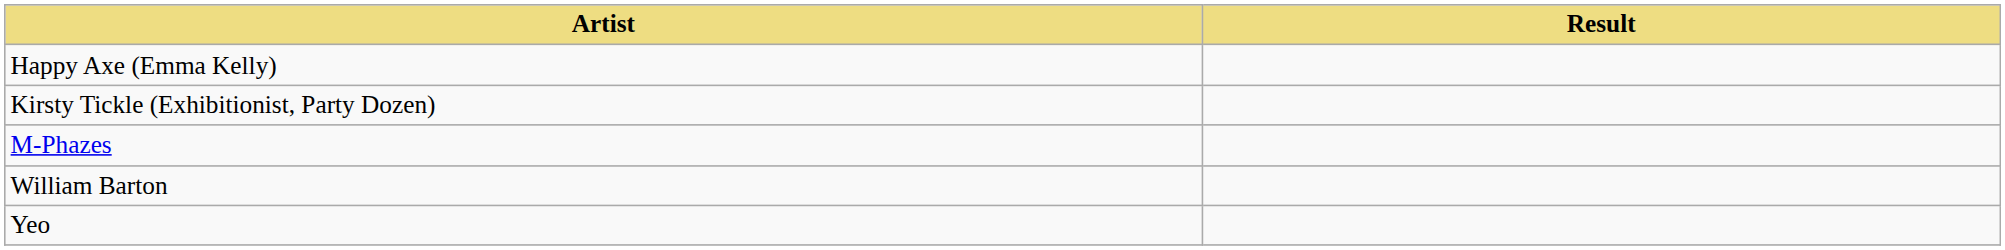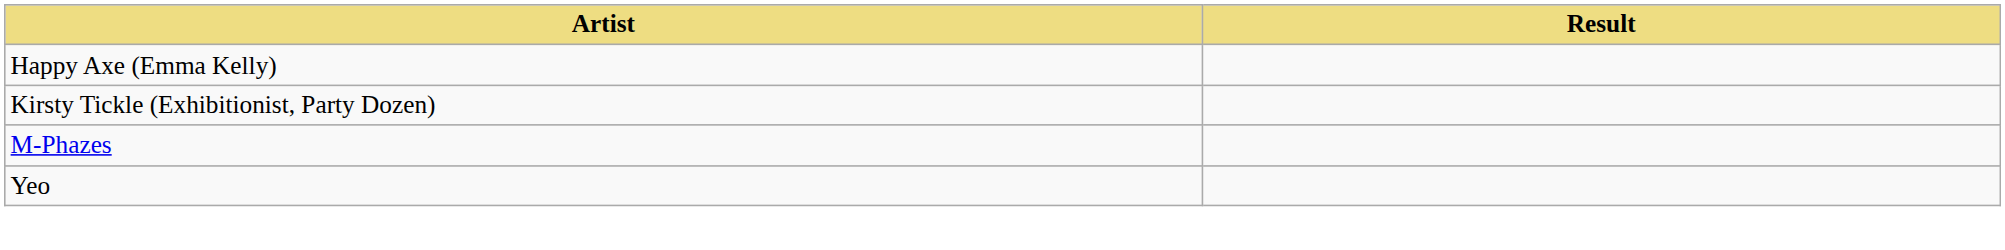- row: William Barton
